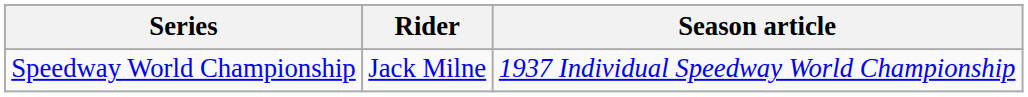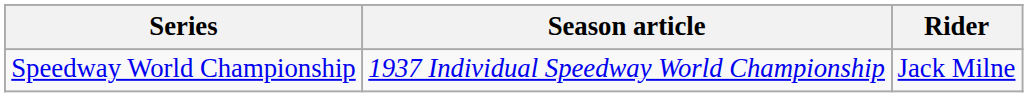columns swapped: Rider <-> Season article
